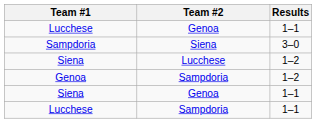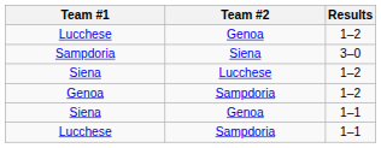Lucchese / Genoa | Results: 1–1 -> 1–2
